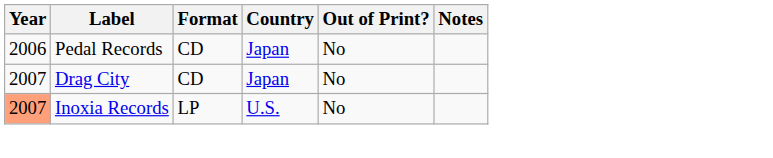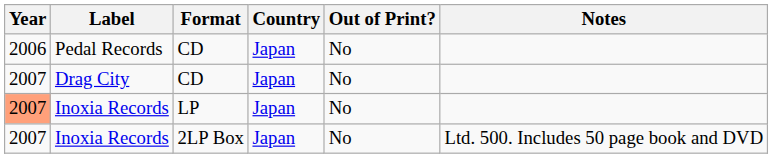Inoxia Records / LP | Country: U.S. -> Japan
+ row: 2007 | Inoxia Records | 2LP Box | Japan | No | Ltd. 500. Includes 50 page book and DVD
